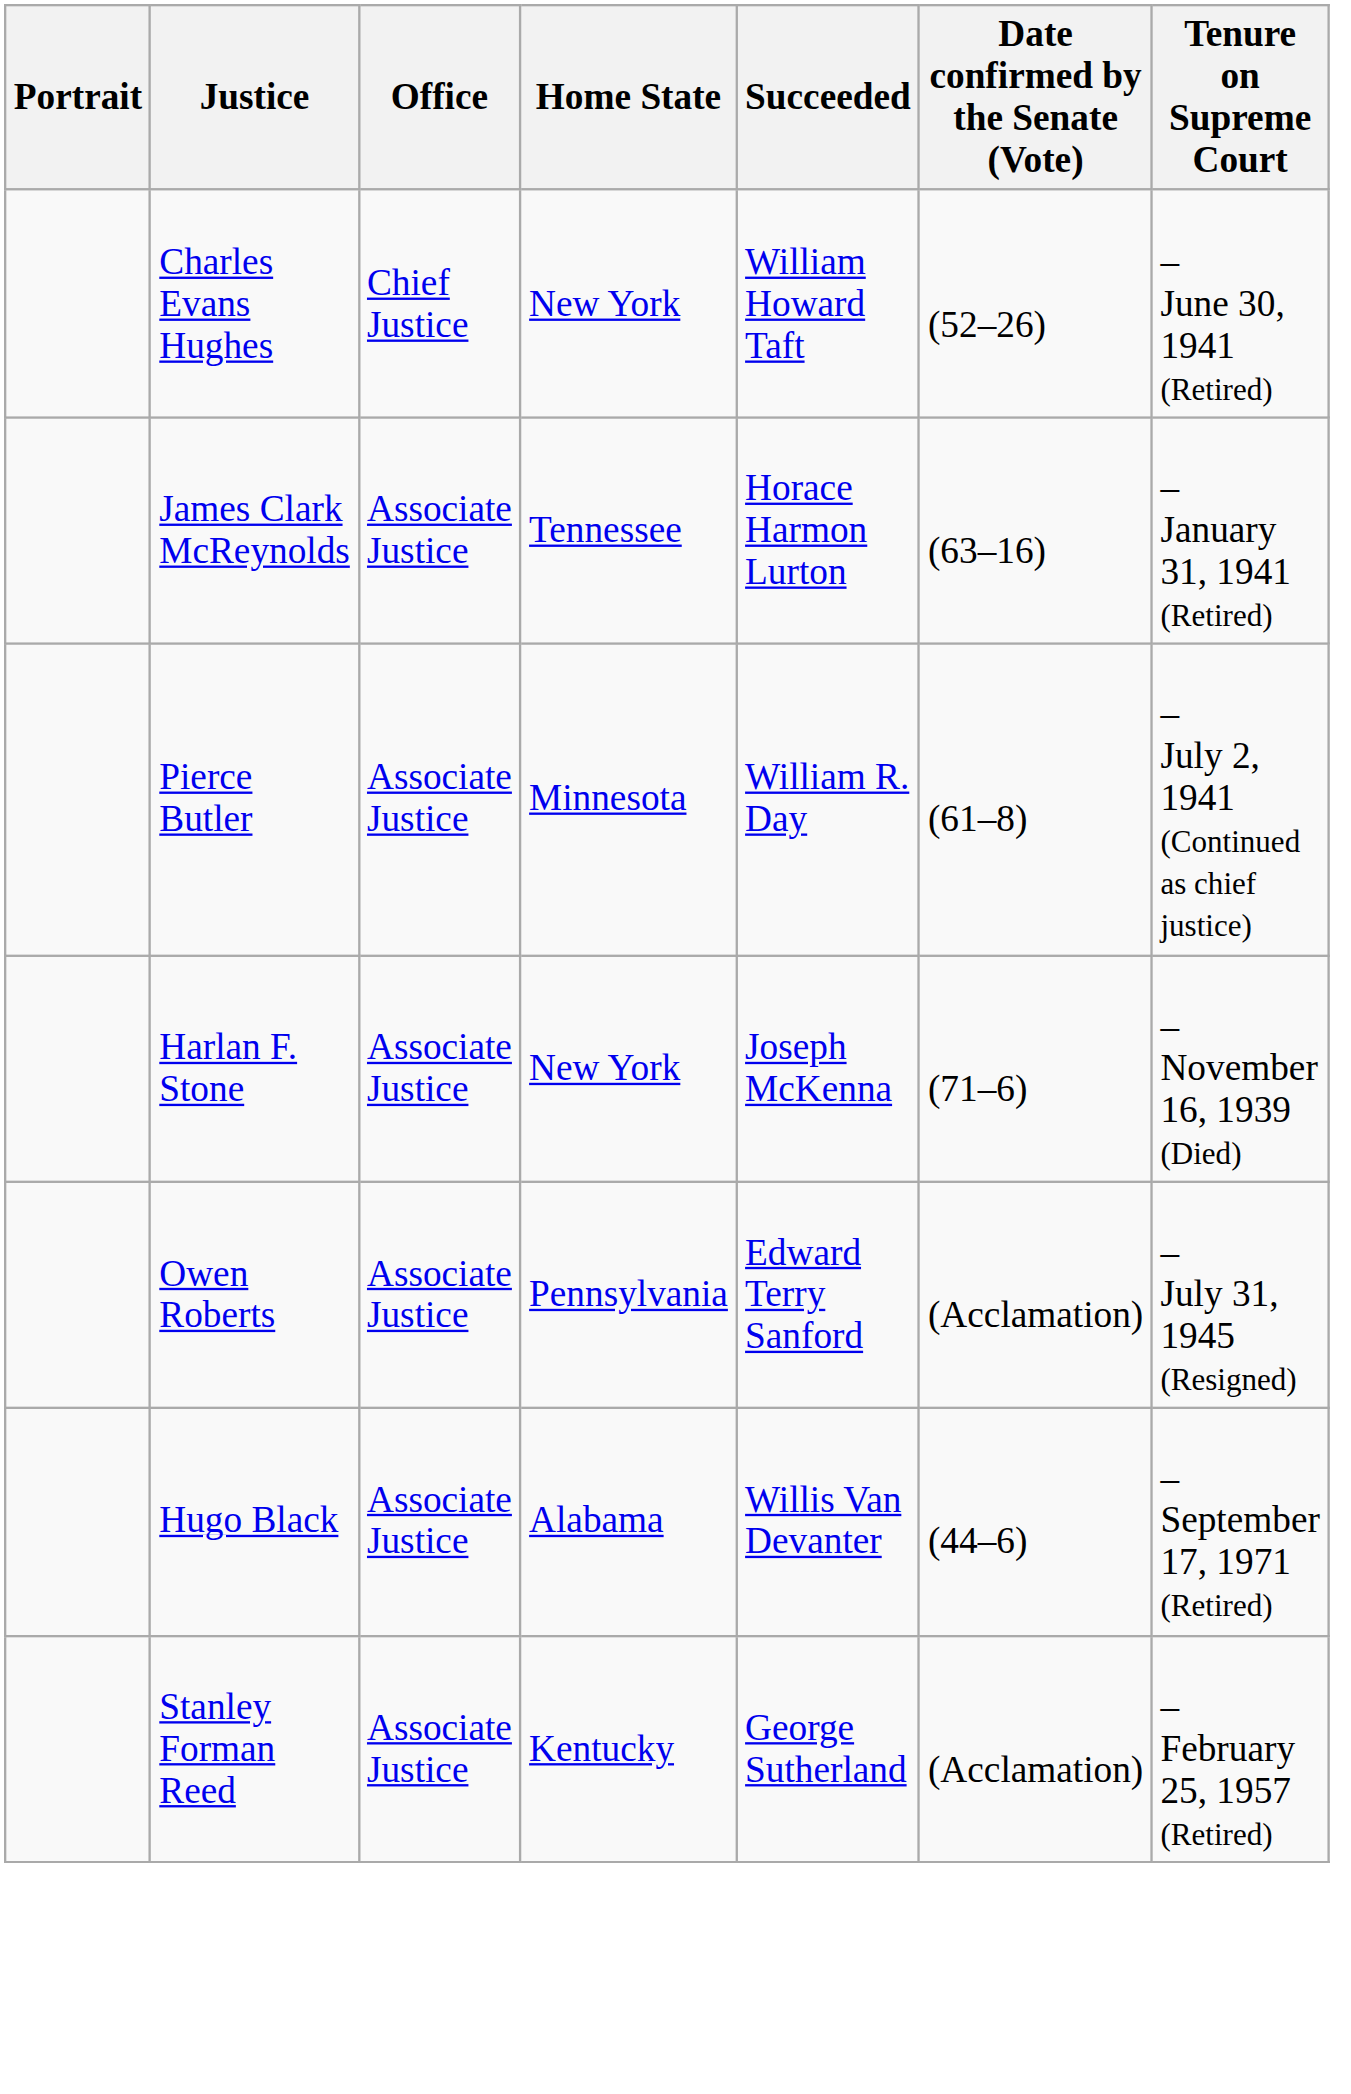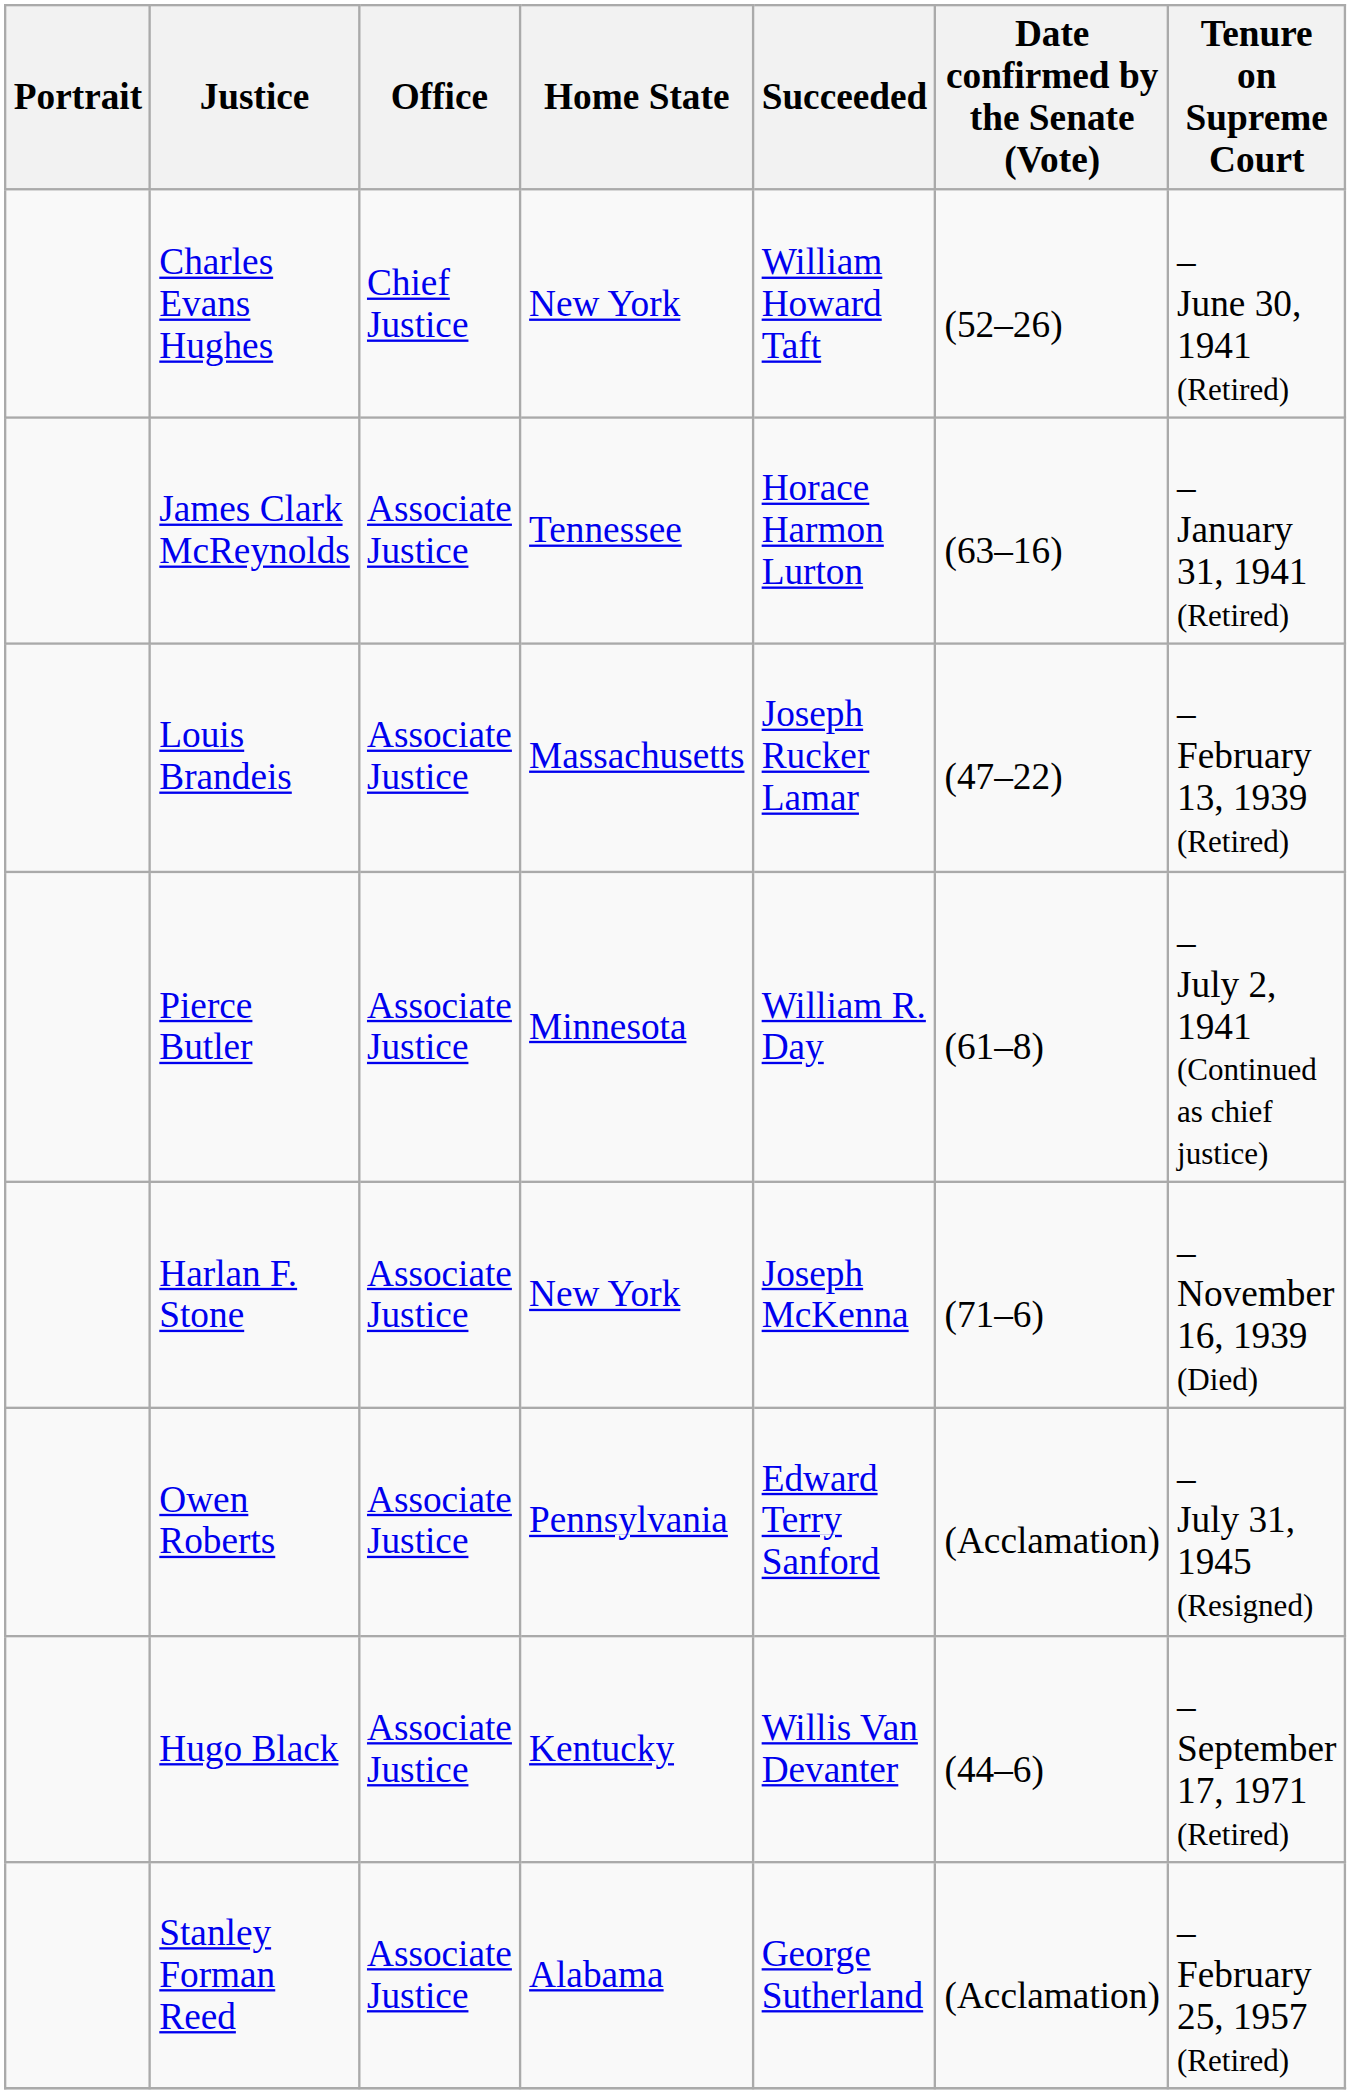+ row: Louis Brandeis | Associate Justice | Massachusetts | Joseph Rucker Lamar | (47–22) | – February 13, 1939 (Retired)
Hugo Black | Home State: Alabama -> Kentucky
Stanley Forman Reed | Home State: Kentucky -> Alabama
